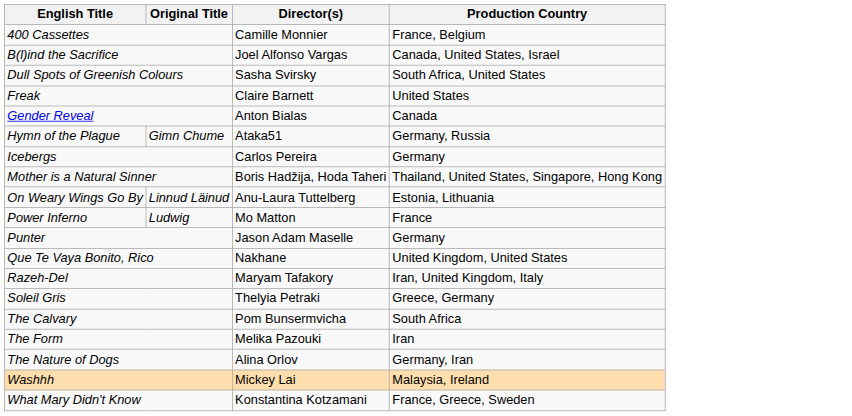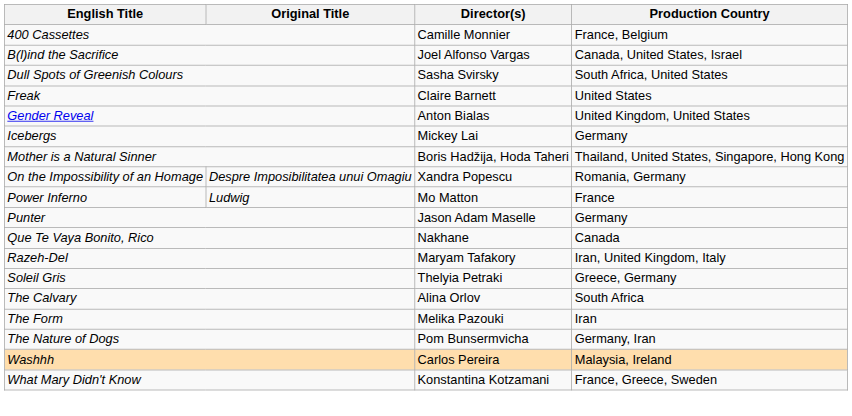Gender Reveal | Production Country: Canada -> United Kingdom, United States
- row: Hymn of the Plague | Gimn Chume | Ataka51 | Germany, Russia
Icebergs | Director(s): Carlos Pereira -> Mickey Lai
+ row: On the Impossibility of an Homage | Despre Imposibilitatea unui Omagiu | Xandra Popescu | Romania, Germany
- row: On Weary Wings Go By | Linnud Läinud | Anu-Laura Tuttelberg | Estonia, Lithuania
Que Te Vaya Bonito, Rico | Production Country: United Kingdom, United States -> Canada
The Calvary | Director(s): Pom Bunsermvicha -> Alina Orlov
The Nature of Dogs | Director(s): Alina Orlov -> Pom Bunsermvicha
Washhh | Director(s): Mickey Lai -> Carlos Pereira
